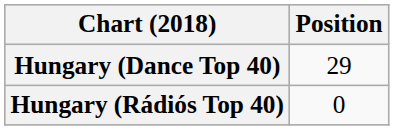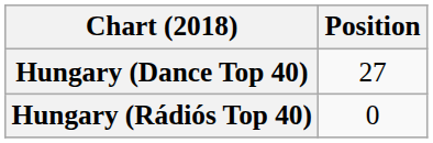Hungary (Dance Top 40) | Position: 29 -> 27
